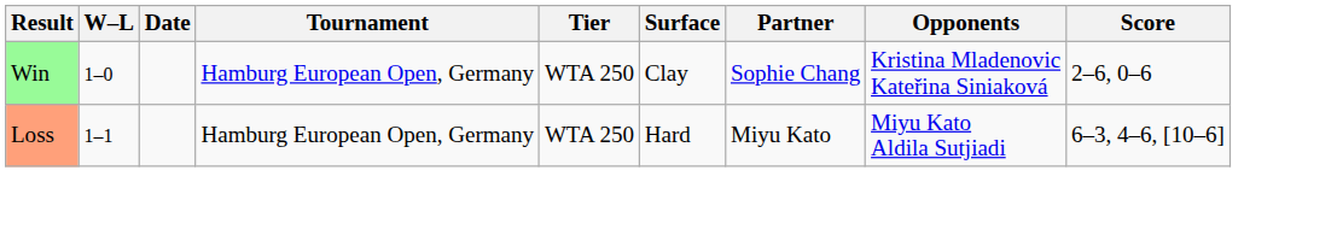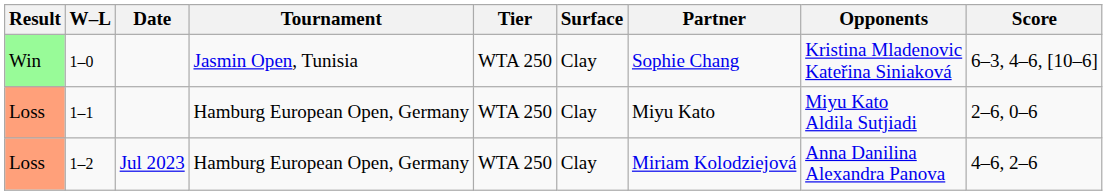1–0 | Tournament: Hamburg European Open, Germany -> Jasmin Open, Tunisia
1–0 | Score: 2–6, 0–6 -> 6–3, 4–6, [10–6]
1–1 | Surface: Hard -> Clay
1–1 | Score: 6–3, 4–6, [10–6] -> 2–6, 0–6
+ row: Loss | 1–2 | Jul 2023 | Hamburg European Open, Germany | WTA 250 | Clay | Miriam Kolodziejová | Anna Danilina Alexandra Panova | 4–6, 2–6
